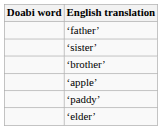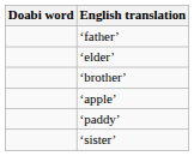rows swapped: ‘sister’ <-> ‘elder’
